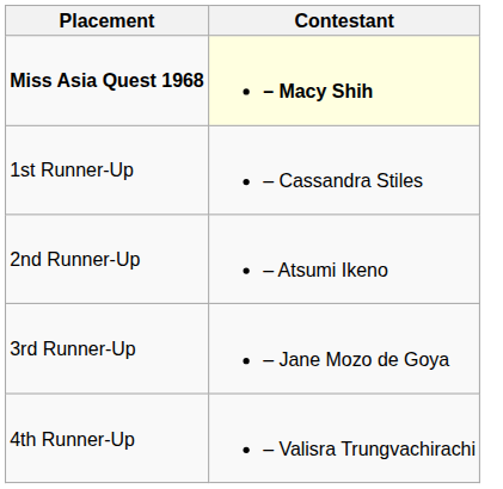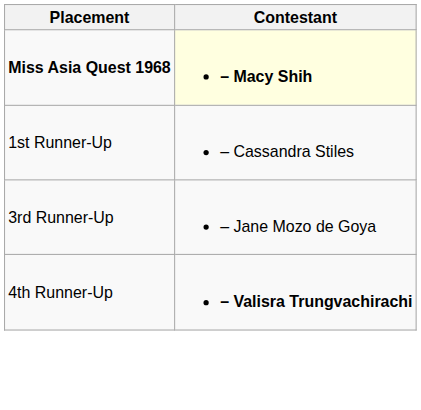- row: 2nd Runner-Up | – Atsumi Ikeno
4th Runner-Up | Contestant: normal -> bold
